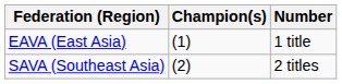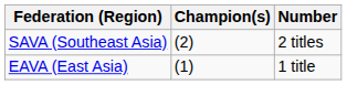rows swapped: SAVA (Southeast Asia) <-> EAVA (East Asia)
